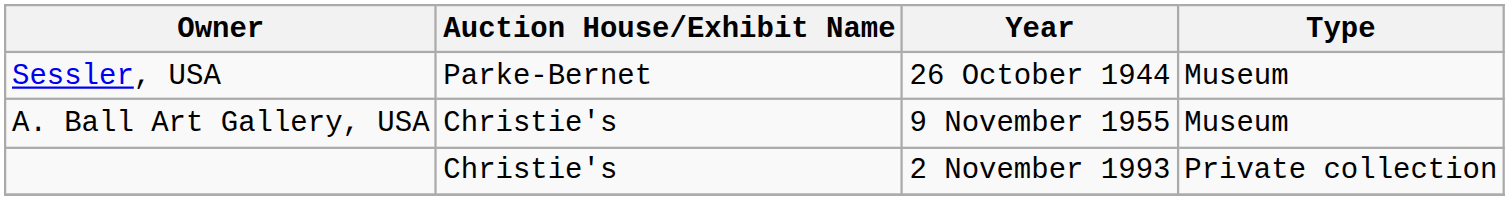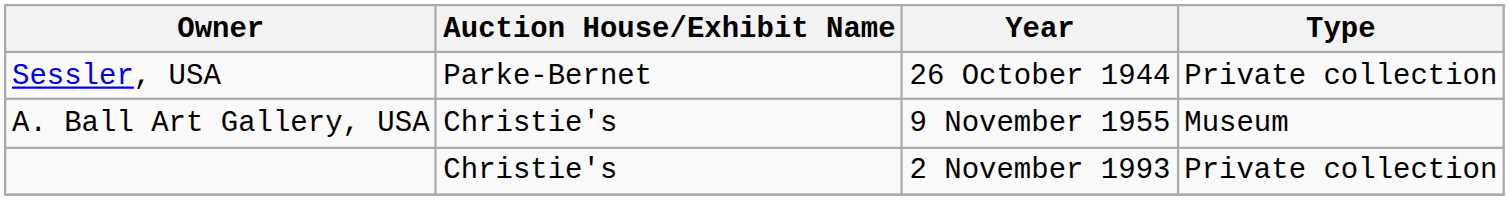Sessler, USA | Type: Museum -> Private collection
